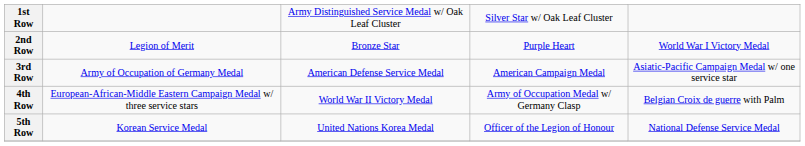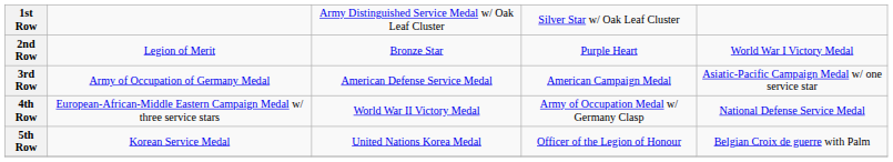4th Row | column 5: Belgian Croix de guerre with Palm -> National Defense Service Medal
5th Row | column 5: National Defense Service Medal -> Belgian Croix de guerre with Palm
